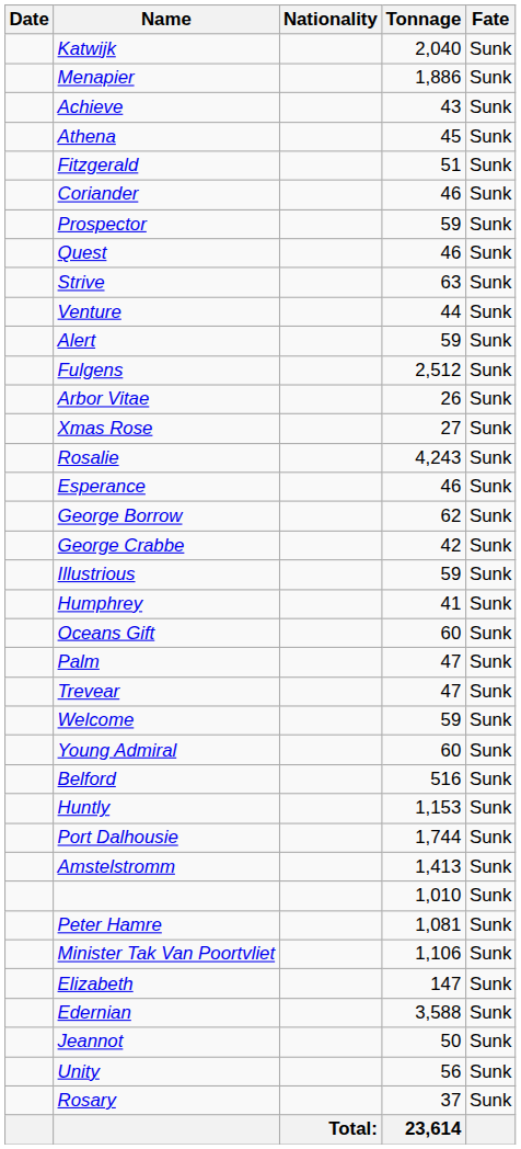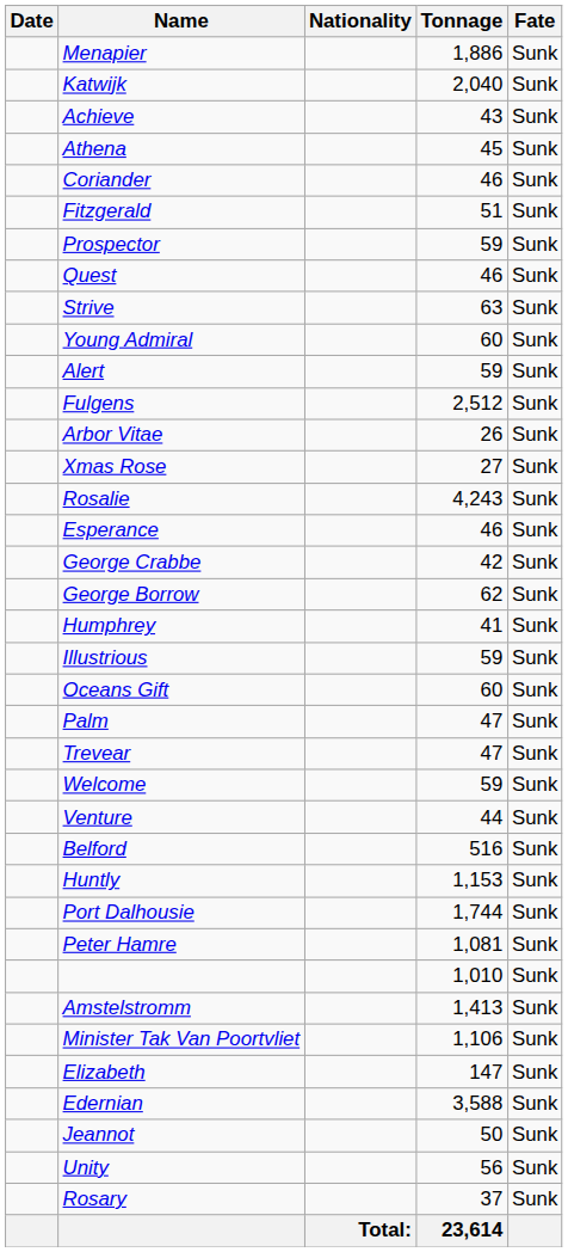rows swapped: Katwijk <-> Menapier
rows swapped: Coriander <-> Fitzgerald
rows swapped: Venture <-> Young Admiral
rows swapped: George Borrow <-> George Crabbe
rows swapped: Humphrey <-> Illustrious
rows swapped: Peter Hamre <-> Amstelstromm
